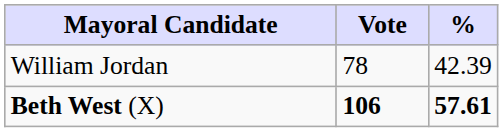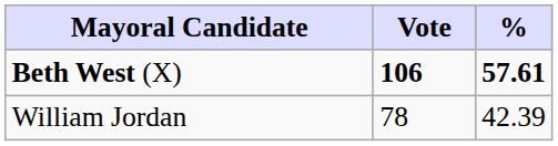rows swapped: Beth West (X) <-> William Jordan
